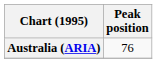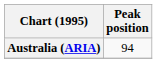Australia (ARIA) | Peak position: 76 -> 94
